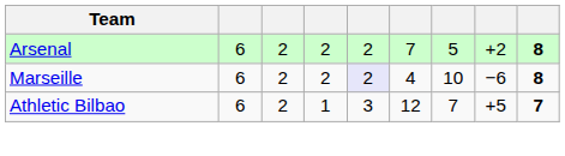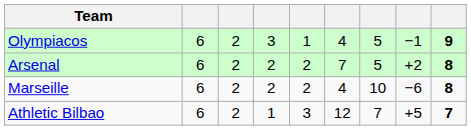+ row: Olympiacos | 6 | 2 | 3 | 1 | 4 | 5 | −1 | 9
Marseille | column 5: lavender background -> no background
